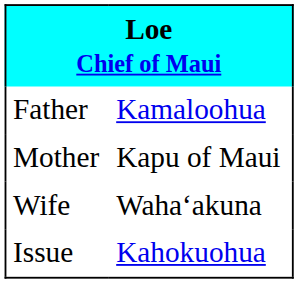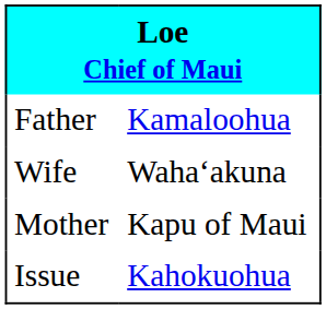rows swapped: Mother <-> Wife
